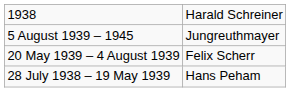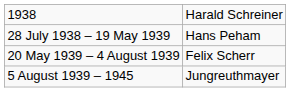rows swapped: 28 July 1938 – 19 May 1939 <-> 5 August 1939 – 1945
